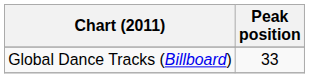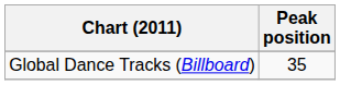Global Dance Tracks (Billboard) | Peak position: 33 -> 35
